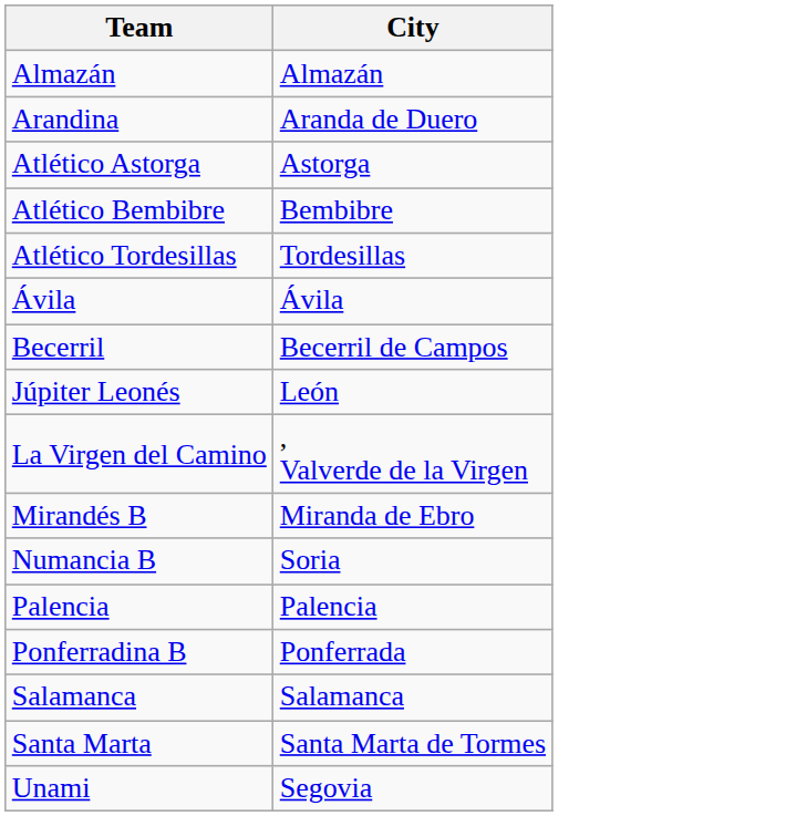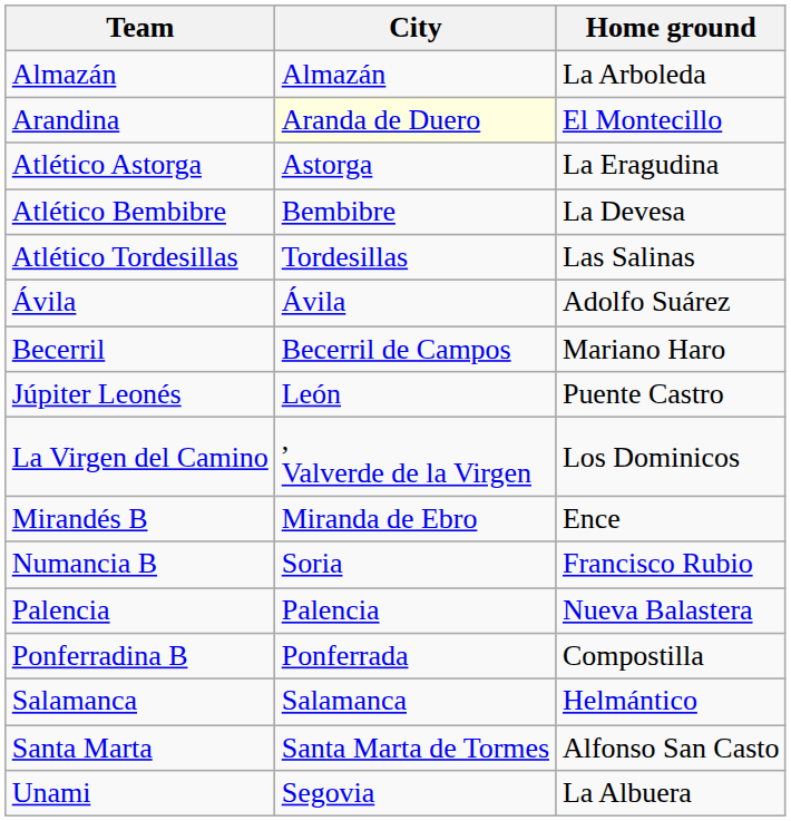+ column: Home ground | La Arboleda | El Montecillo | La Eragudina | La Devesa | Las Salinas | Adolfo Suárez | Mariano Haro | Puente Castro | Los Dominicos | Ence | Francisco Rubio | Nueva Balastera | Compostilla | Helmántico | Alfonso San Casto | La Albuera
Arandina | City: no background -> lightyellow background
